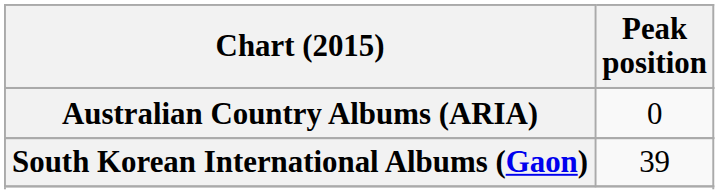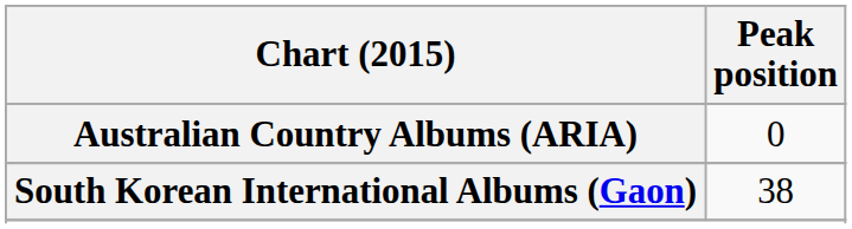South Korean International Albums (Gaon) | Peak position: 39 -> 38
